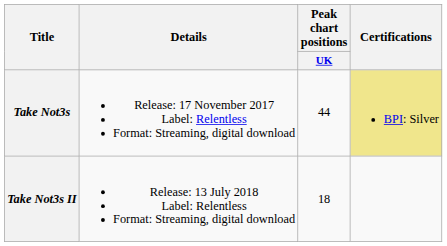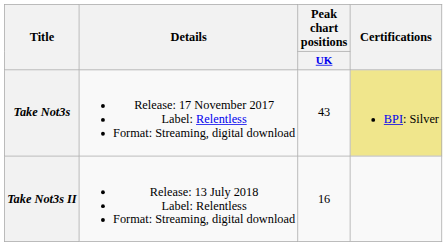Take Not3s | Peak chart positions / UK: 44 -> 43
Take Not3s II | Peak chart positions / UK: 18 -> 16
